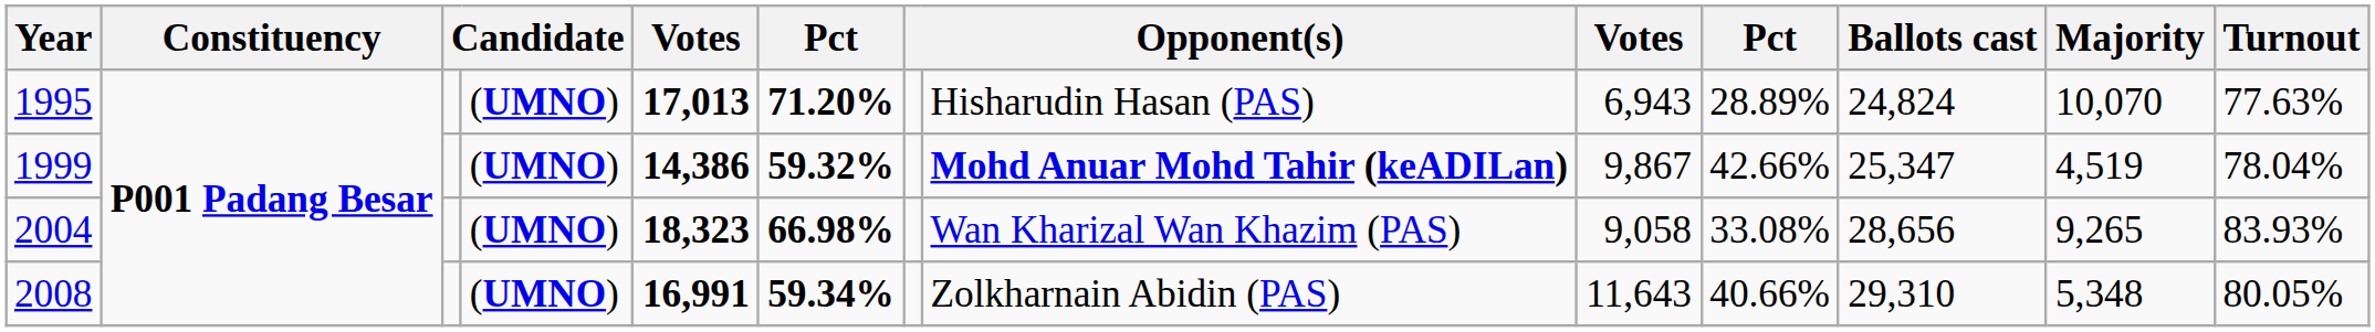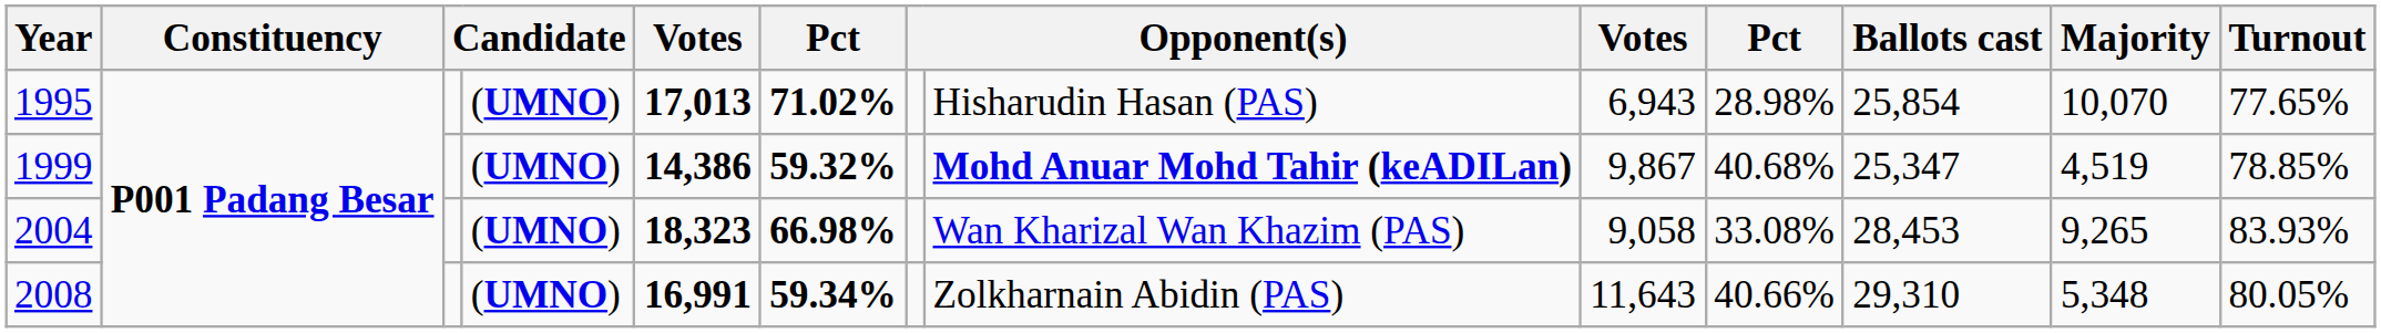1995 | column 6: 71.20% -> 71.02%
1995 | column 10: 28.89% -> 28.98%
1995 | Ballots cast: 24,824 -> 25,854
1995 | Turnout: 77.63% -> 77.65%
1999 | column 10: 42.66% -> 40.68%
1999 | Turnout: 78.04% -> 78.85%
2004 | Ballots cast: 28,656 -> 28,453
